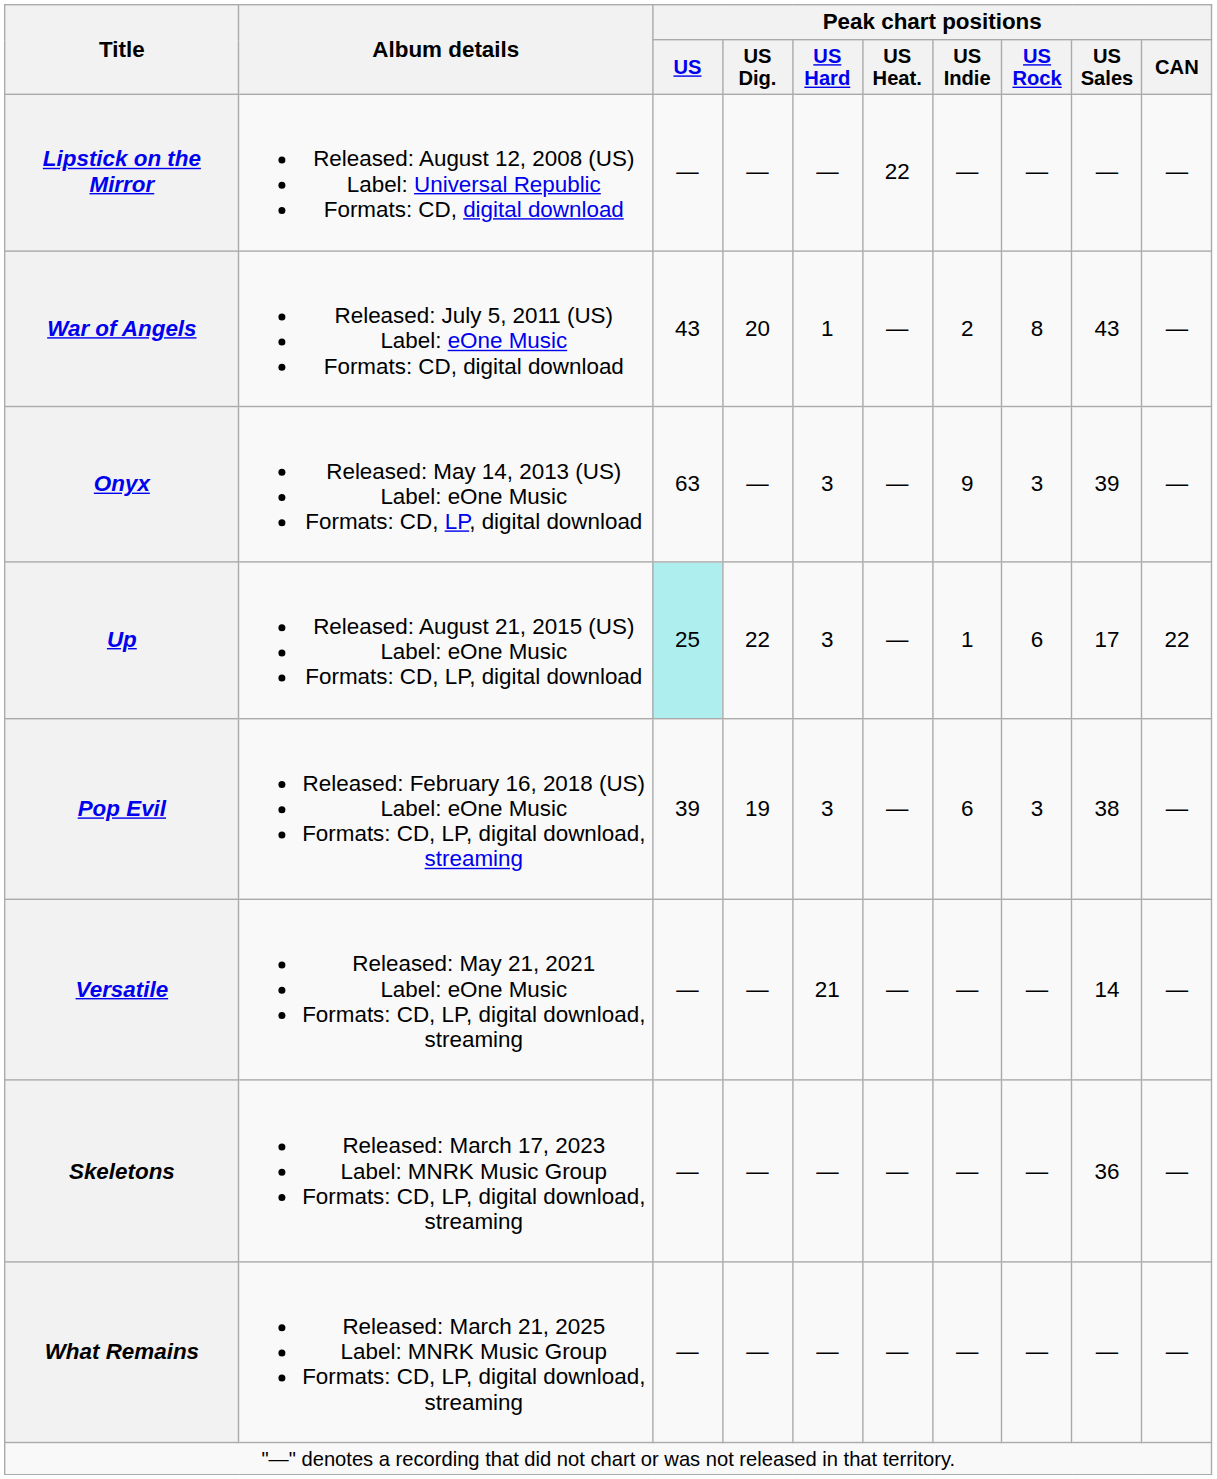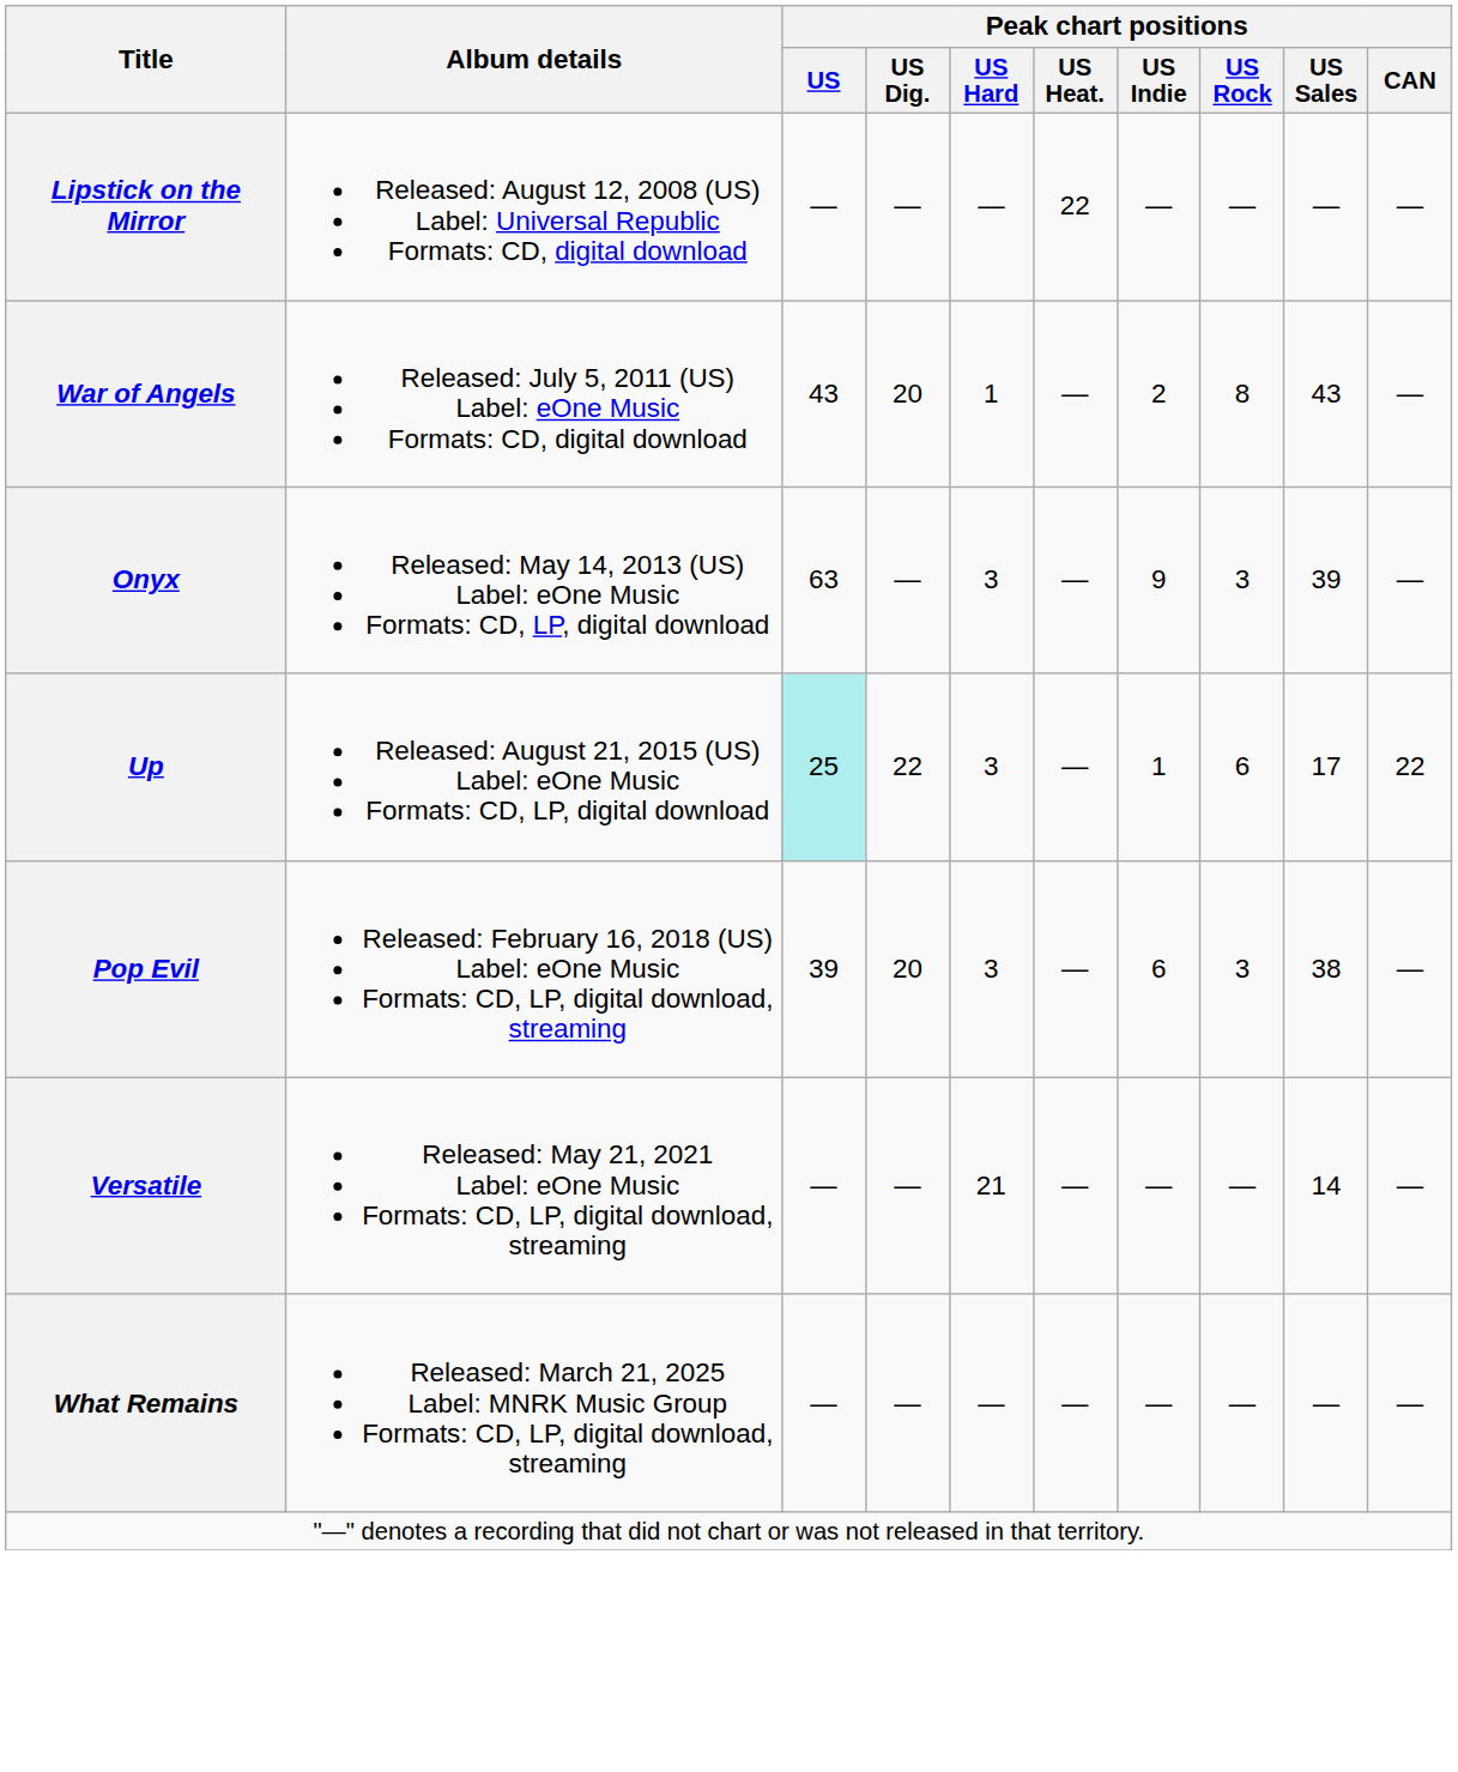Pop Evil | Peak chart positions / US Dig.: 19 -> 20
- row: Skeletons | Released: March 17, 2023 Label: MNRK Music Group Formats: CD, LP, digital download, streaming | — | — | — | — | — | — | 36 | —
